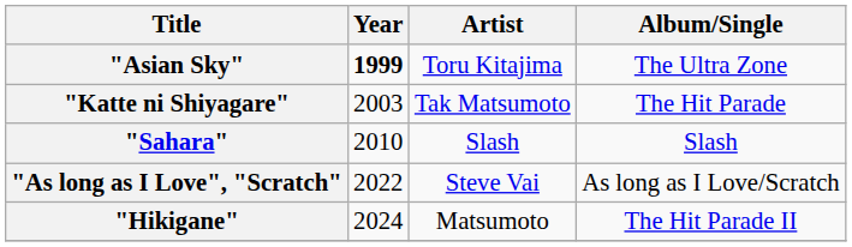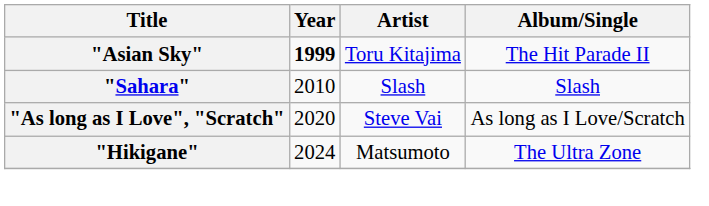"Asian Sky" | Album/Single: The Ultra Zone -> The Hit Parade II
- row: "Katte ni Shiyagare" | 2003 | Tak Matsumoto | The Hit Parade
"As long as I Love", "Scratch" | Year: 2022 -> 2020
"Hikigane" | Album/Single: The Hit Parade II -> The Ultra Zone
